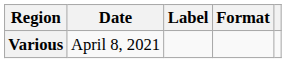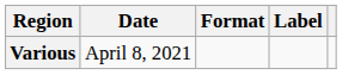columns swapped: Format <-> Label
